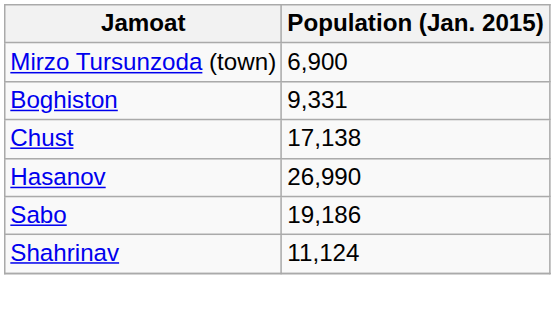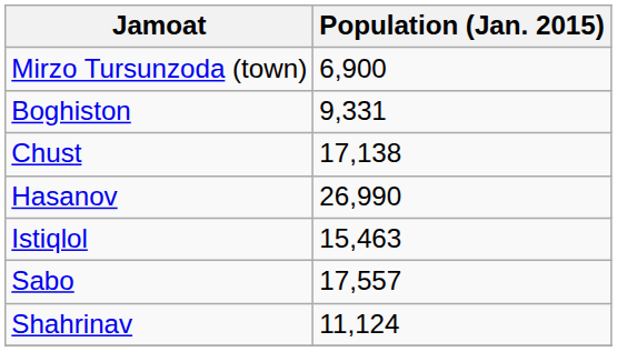+ row: Istiqlol | 15,463
Sabo | Population (Jan. 2015): 19,186 -> 17,557
